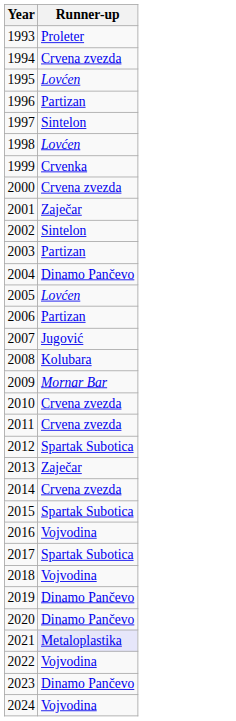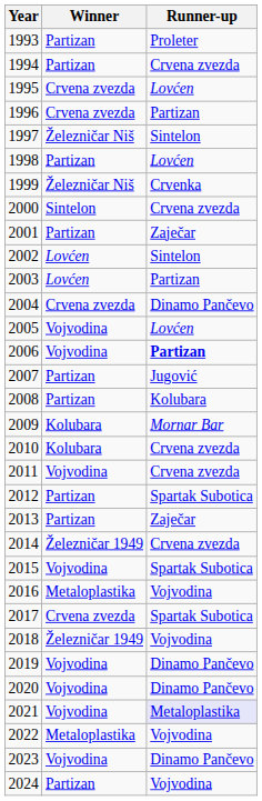+ column: Winner | Partizan | Partizan | Crvena zvezda | Crvena zvezda | Železničar Niš | Partizan | Železničar Niš | Sintelon | Partizan | Lovćen | Lovćen | Crvena zvezda | Vojvodina | Vojvodina | Partizan | Partizan | Kolubara | Kolubara | Vojvodina | Partizan | Partizan | Železničar 1949 | Vojvodina | Metaloplastika | Crvena zvezda | Železničar 1949 | Vojvodina | Vojvodina | Vojvodina | Metaloplastika | Vojvodina | Partizan
2006 | Runner-up: normal -> bold
